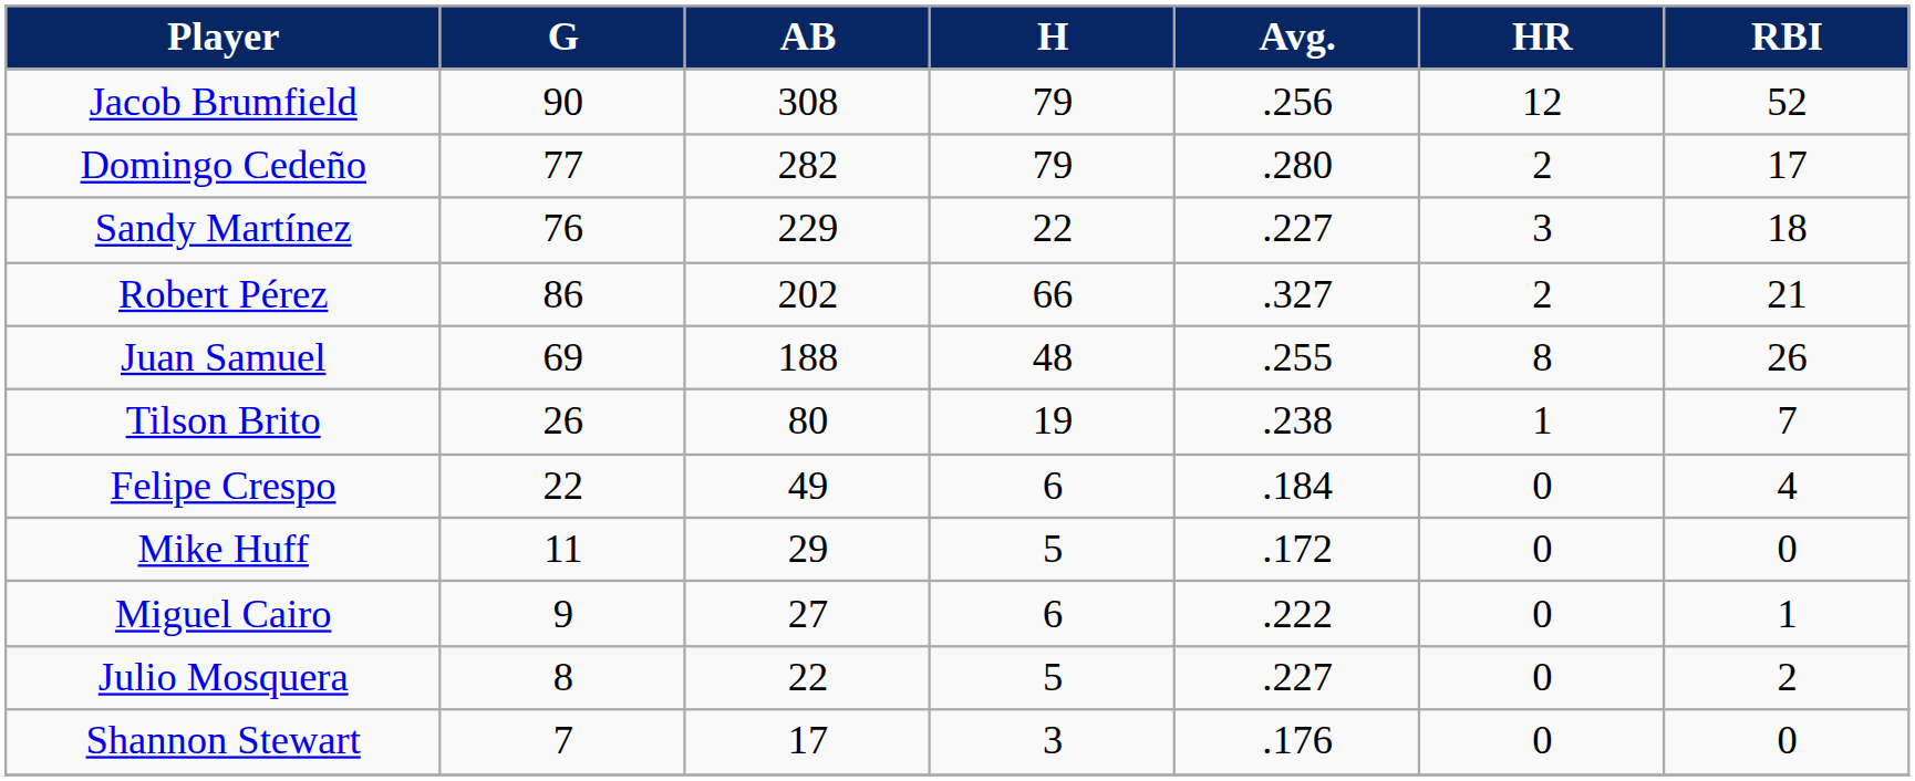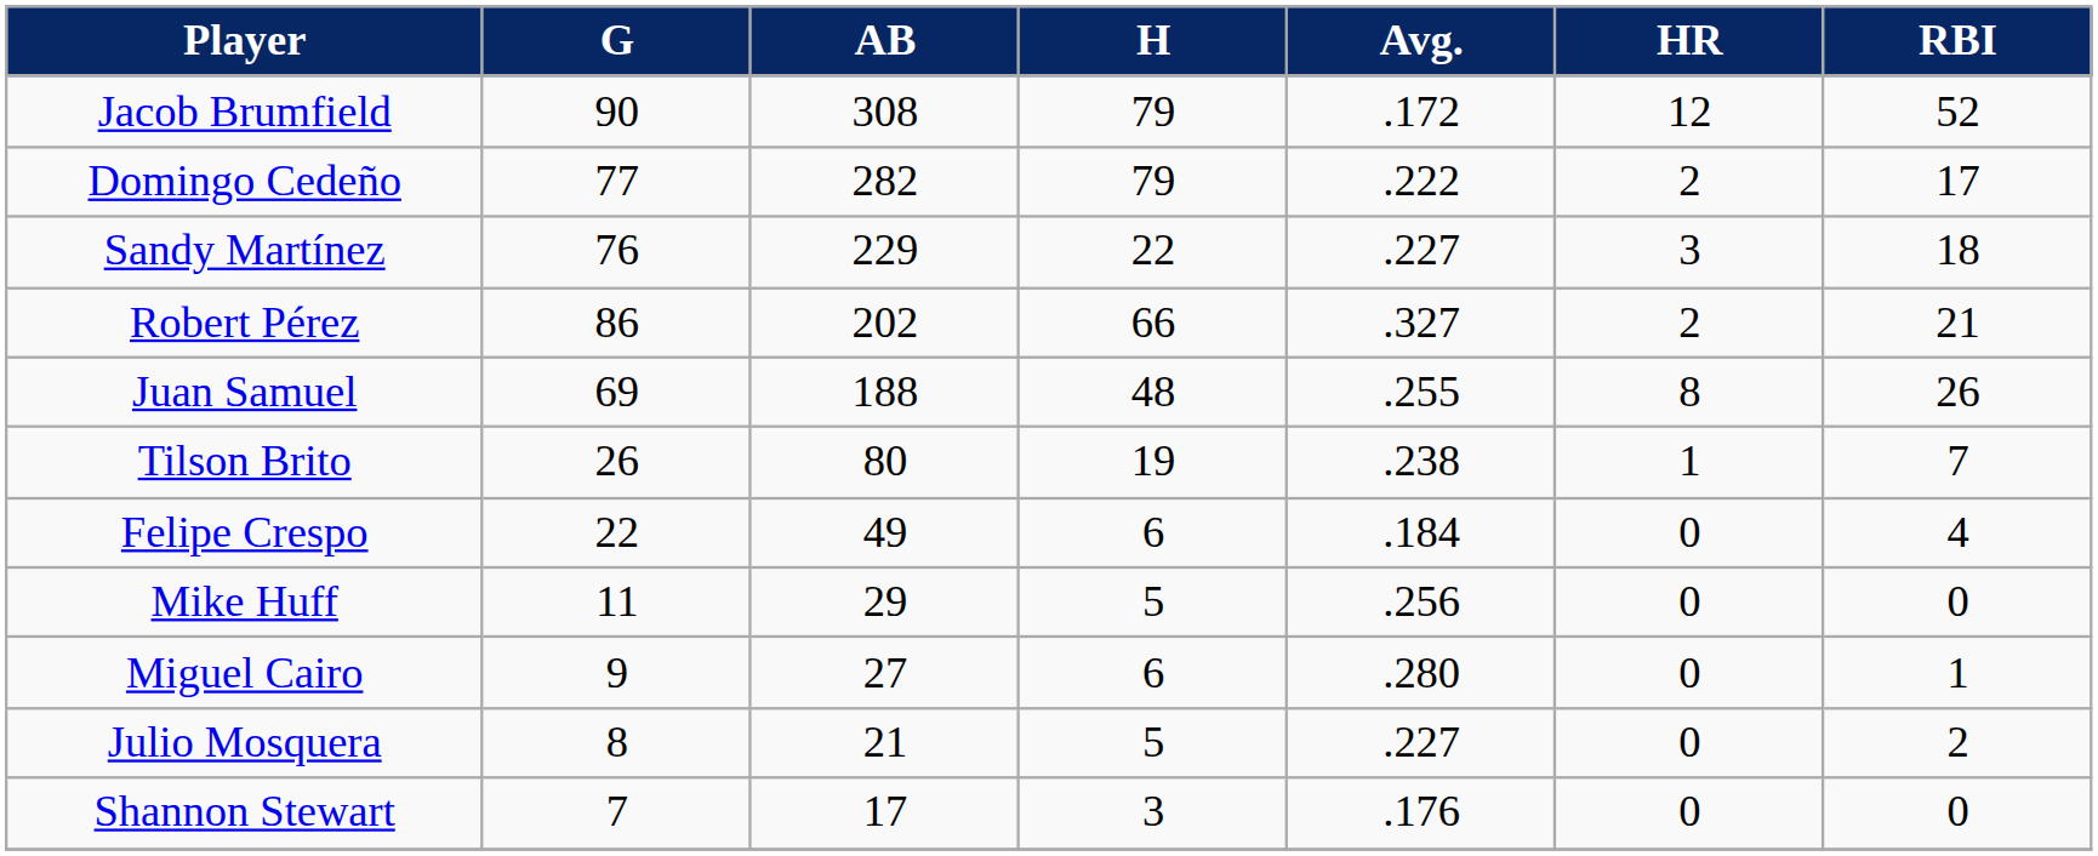Jacob Brumfield | Avg.: .256 -> .172
Domingo Cedeño | Avg.: .280 -> .222
Mike Huff | Avg.: .172 -> .256
Miguel Cairo | Avg.: .222 -> .280
Julio Mosquera | AB: 22 -> 21
